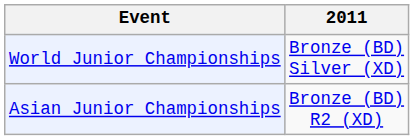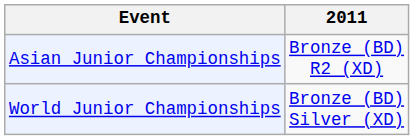rows swapped: Asian Junior Championships <-> World Junior Championships
